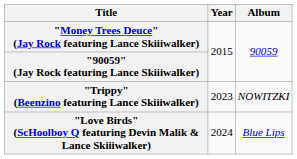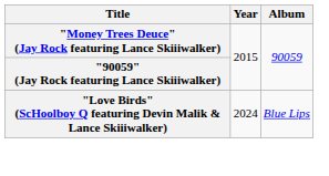- row: "Trippy" (Beenzino featuring Lance Skiiiwalker) | 2023 | NOWITZKI
